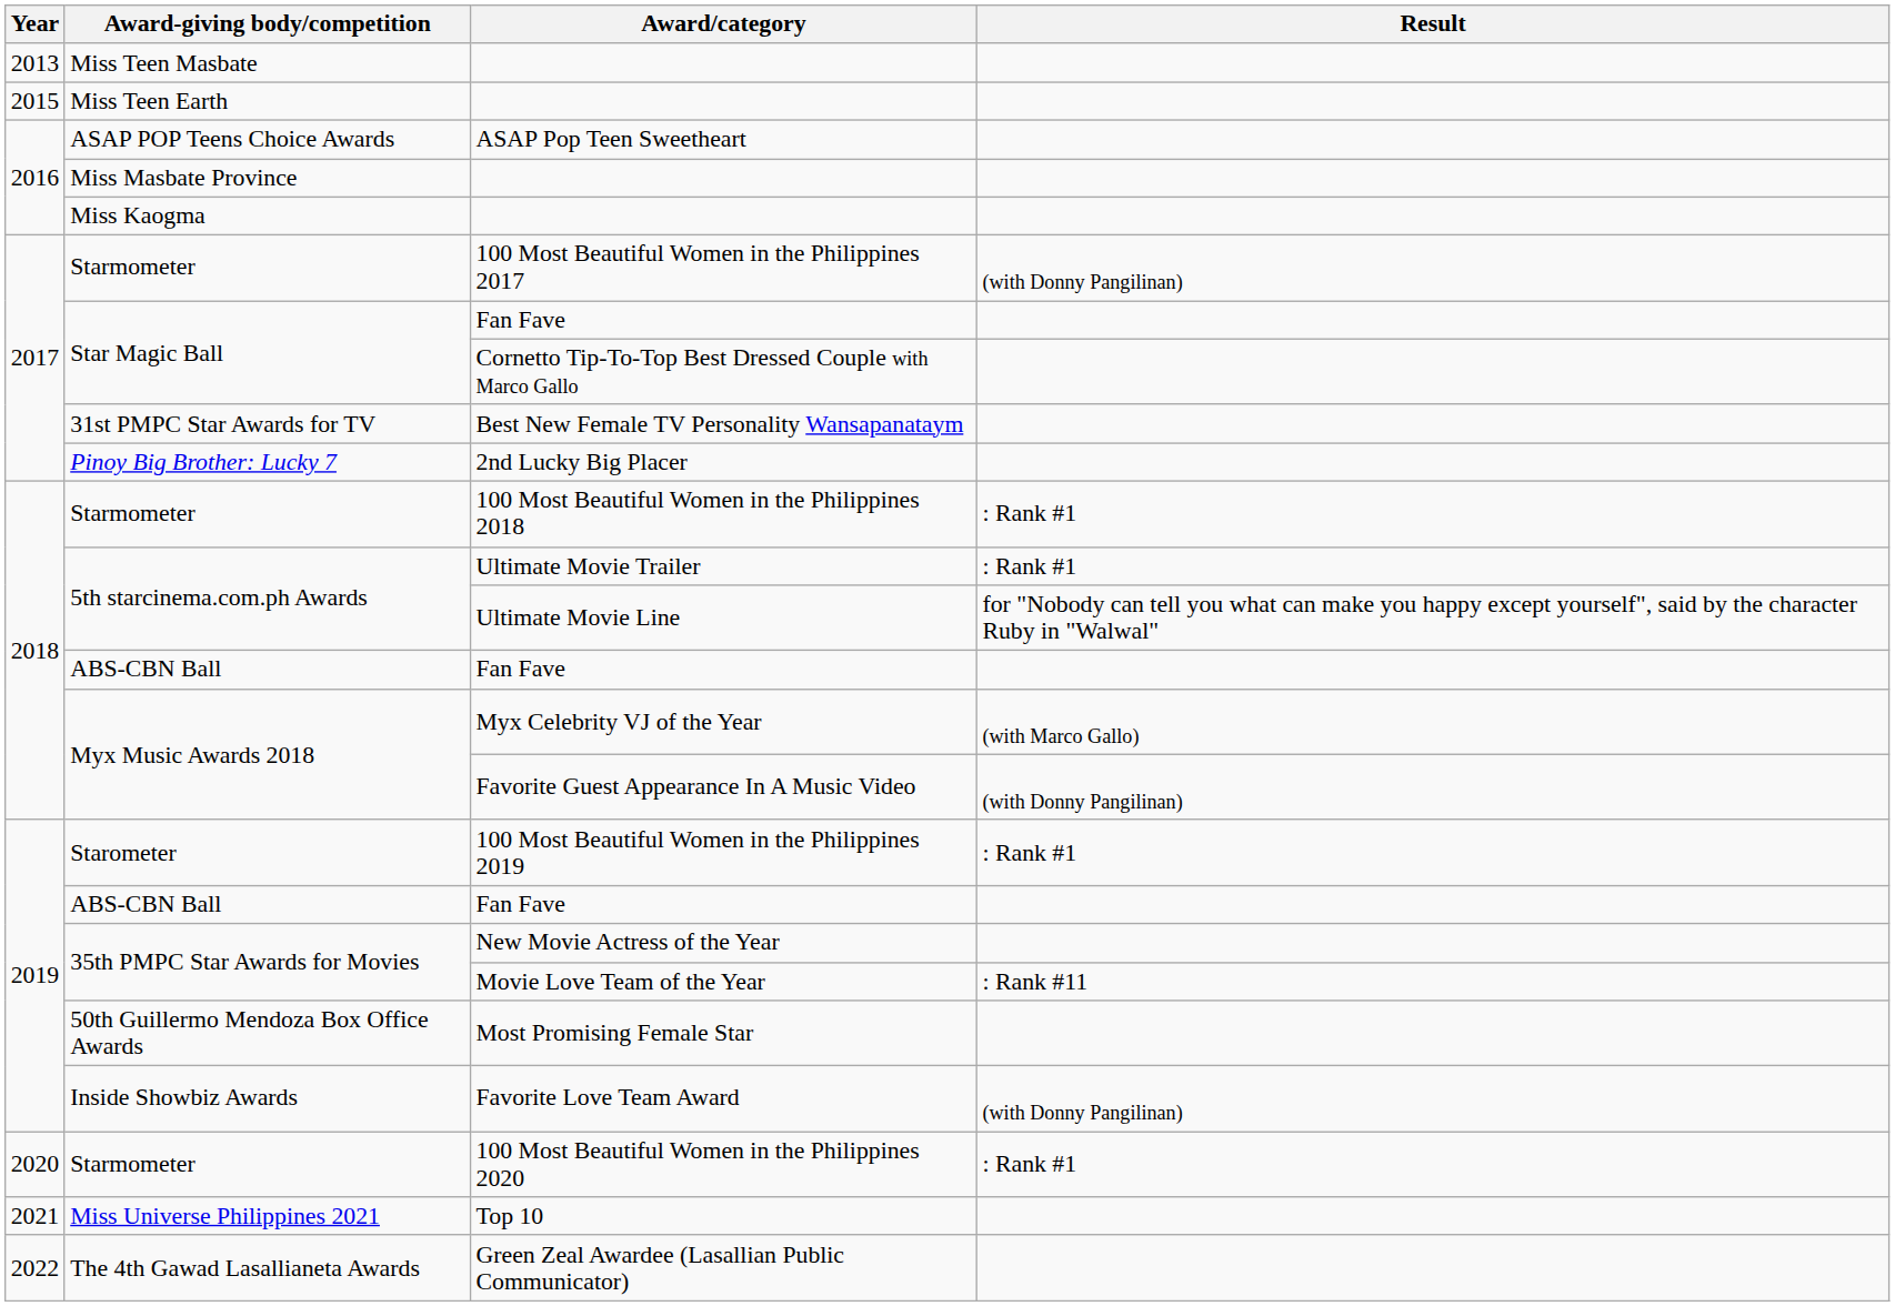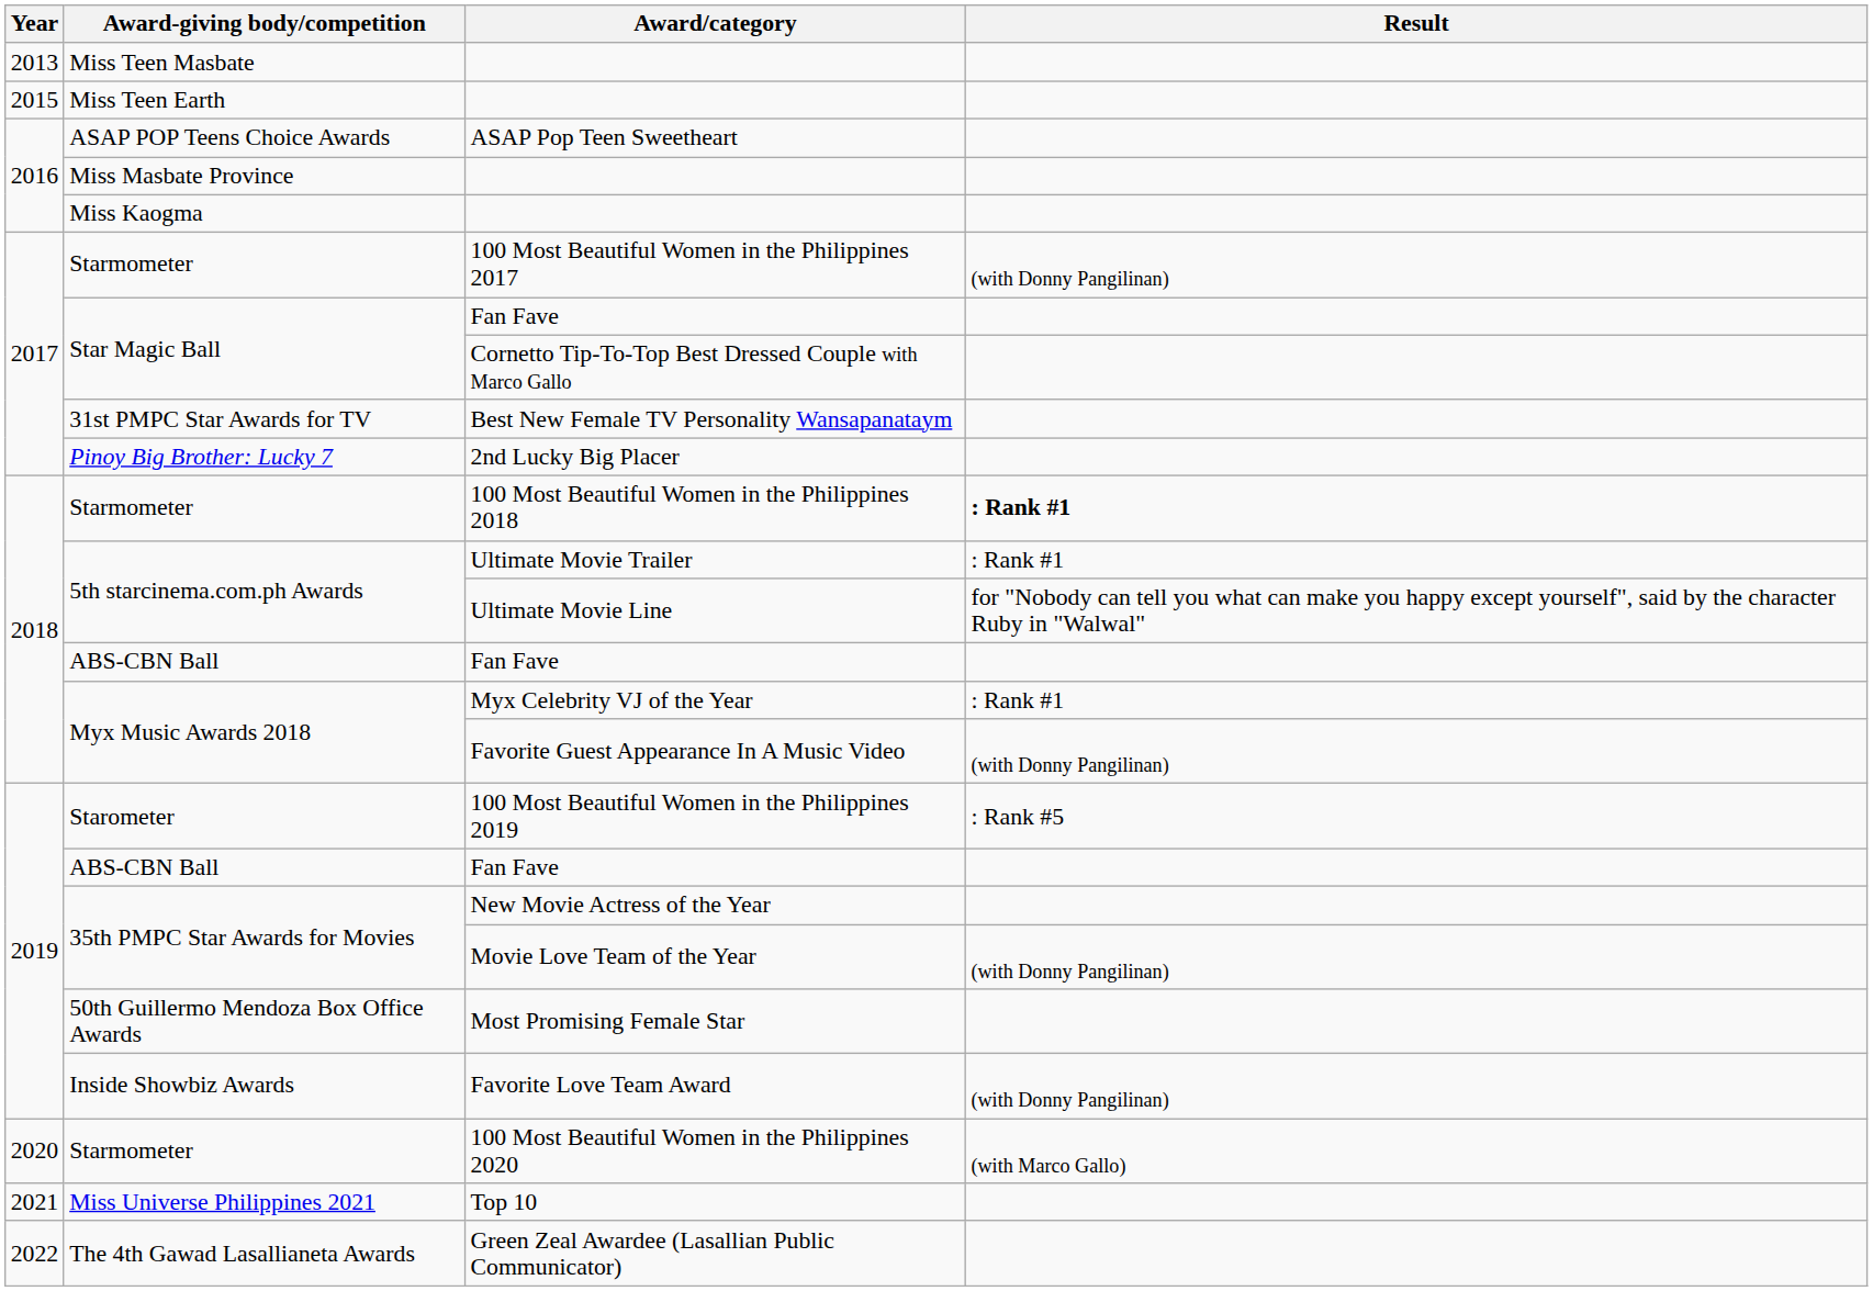100 Most Beautiful Women in the Philippines 2018 | Result: normal -> bold
Myx Celebrity VJ of the Year | Result: (with Marco Gallo) -> : Rank #1
100 Most Beautiful Women in the Philippines 2019 | Result: : Rank #1 -> : Rank #5
Movie Love Team of the Year | Result: : Rank #11 -> (with Donny Pangilinan)
100 Most Beautiful Women in the Philippines 2020 | Result: : Rank #1 -> (with Marco Gallo)
